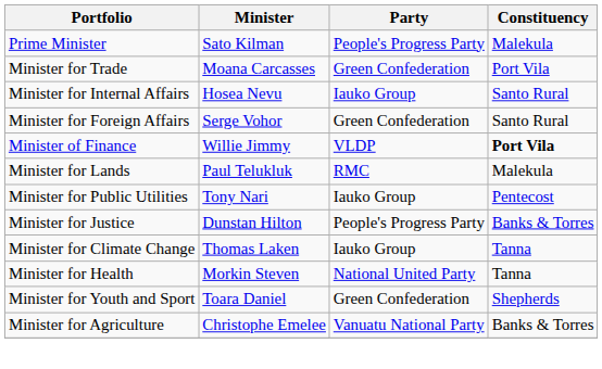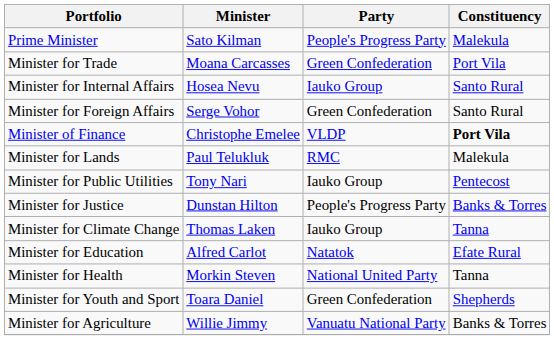Minister of Finance | Minister: Willie Jimmy -> Christophe Emelee
+ row: Minister for Education | Alfred Carlot | Natatok | Efate Rural
Minister for Agriculture | Minister: Christophe Emelee -> Willie Jimmy
